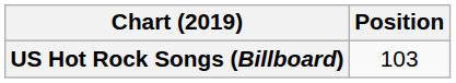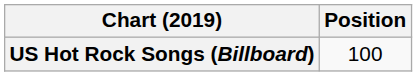US Hot Rock Songs (Billboard) | Position: 103 -> 100
